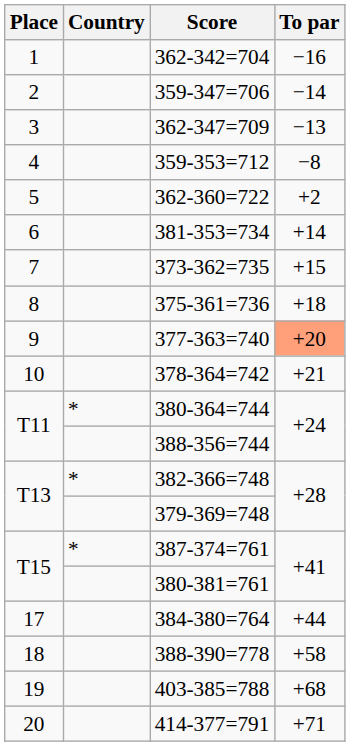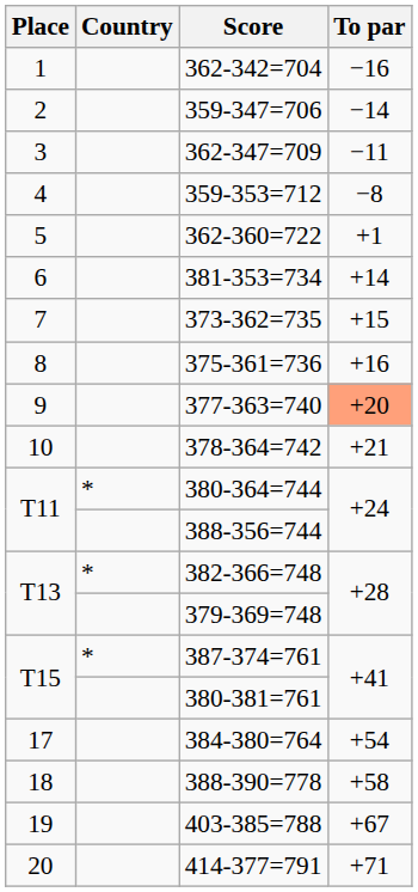362-347=709 | To par: −13 -> −11
362-360=722 | To par: +2 -> +1
375-361=736 | To par: +18 -> +16
384-380=764 | To par: +44 -> +54
403-385=788 | To par: +68 -> +67
